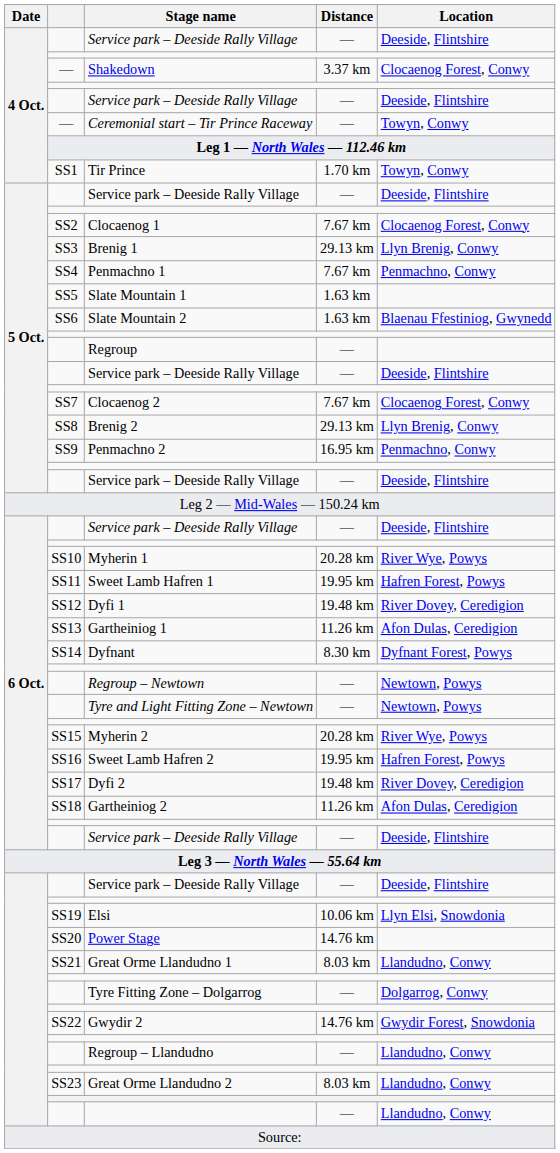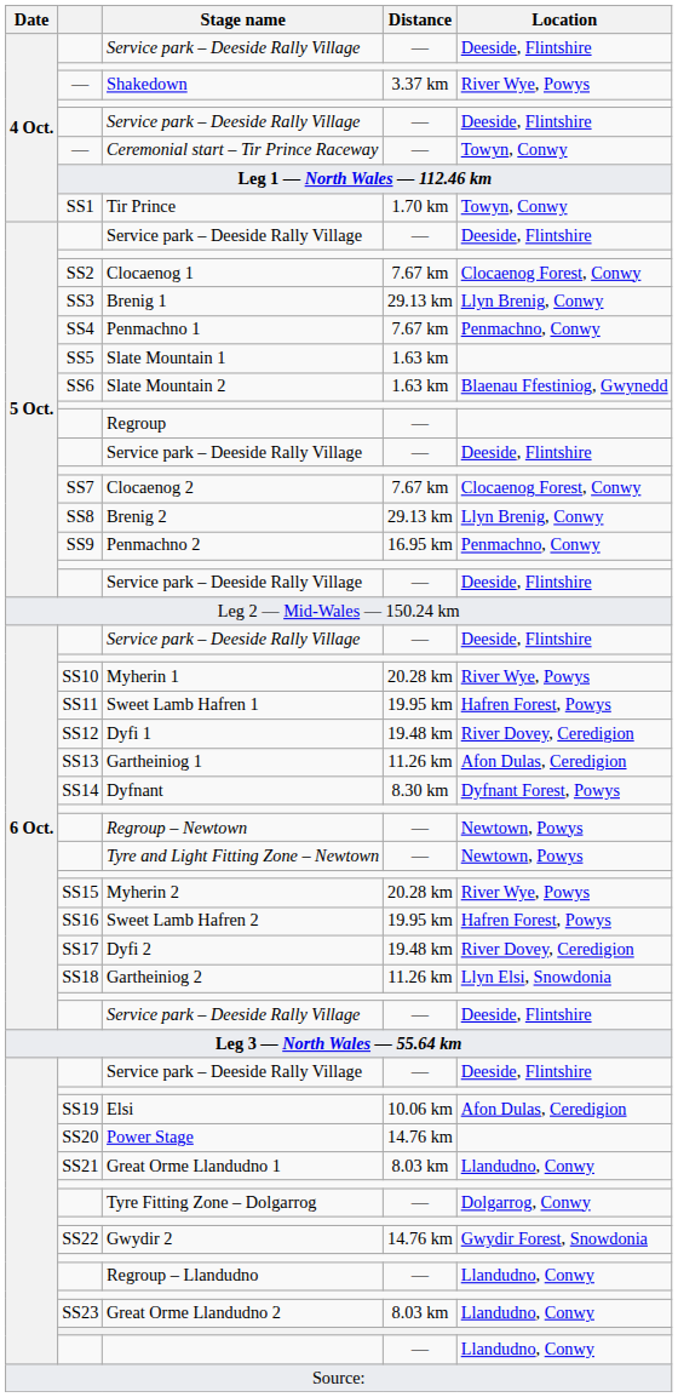Shakedown | Location: Clocaenog Forest, Conwy -> River Wye, Powys
Gartheiniog 2 | Location: Afon Dulas, Ceredigion -> Llyn Elsi, Snowdonia
Elsi | Location: Llyn Elsi, Snowdonia -> Afon Dulas, Ceredigion
